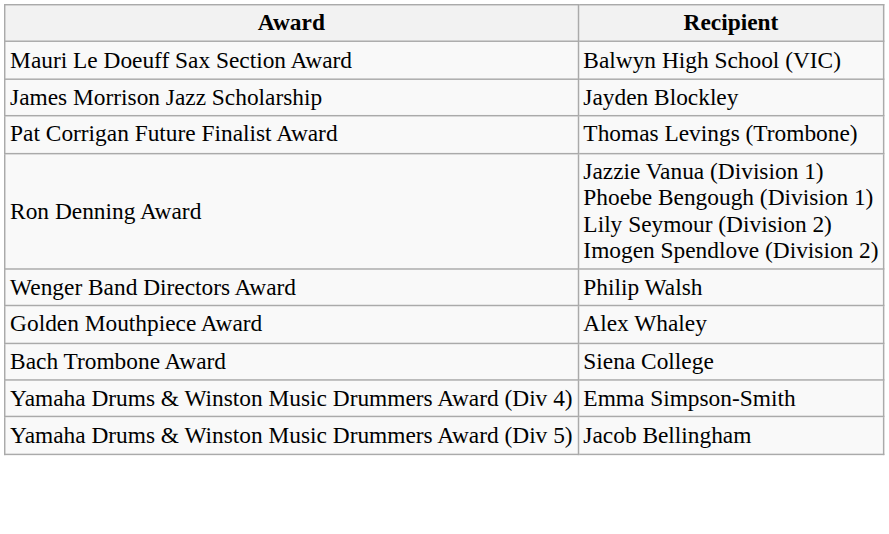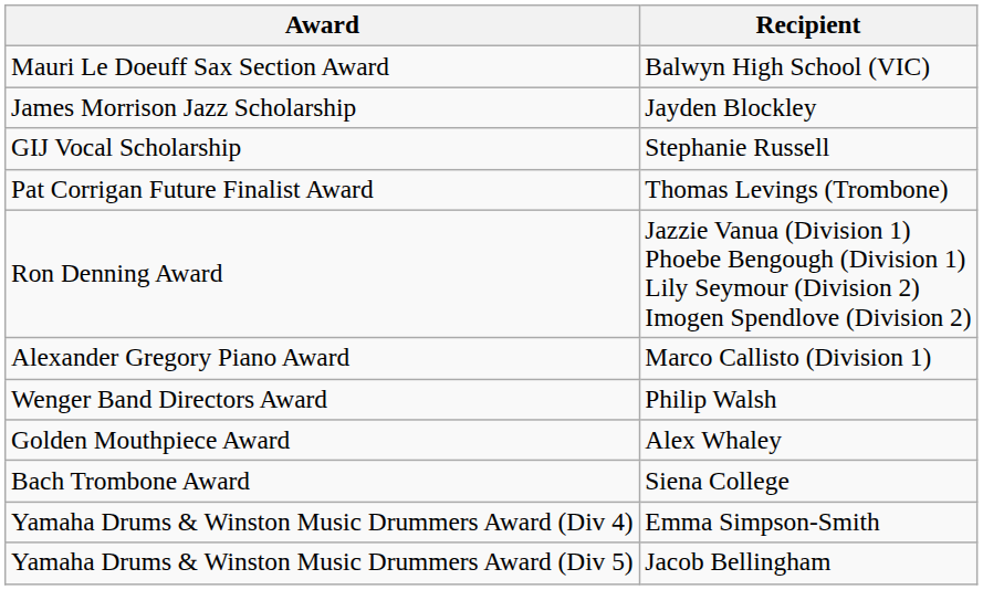+ row: GIJ Vocal Scholarship | Stephanie Russell
+ row: Alexander Gregory Piano Award | Marco Callisto (Division 1)
